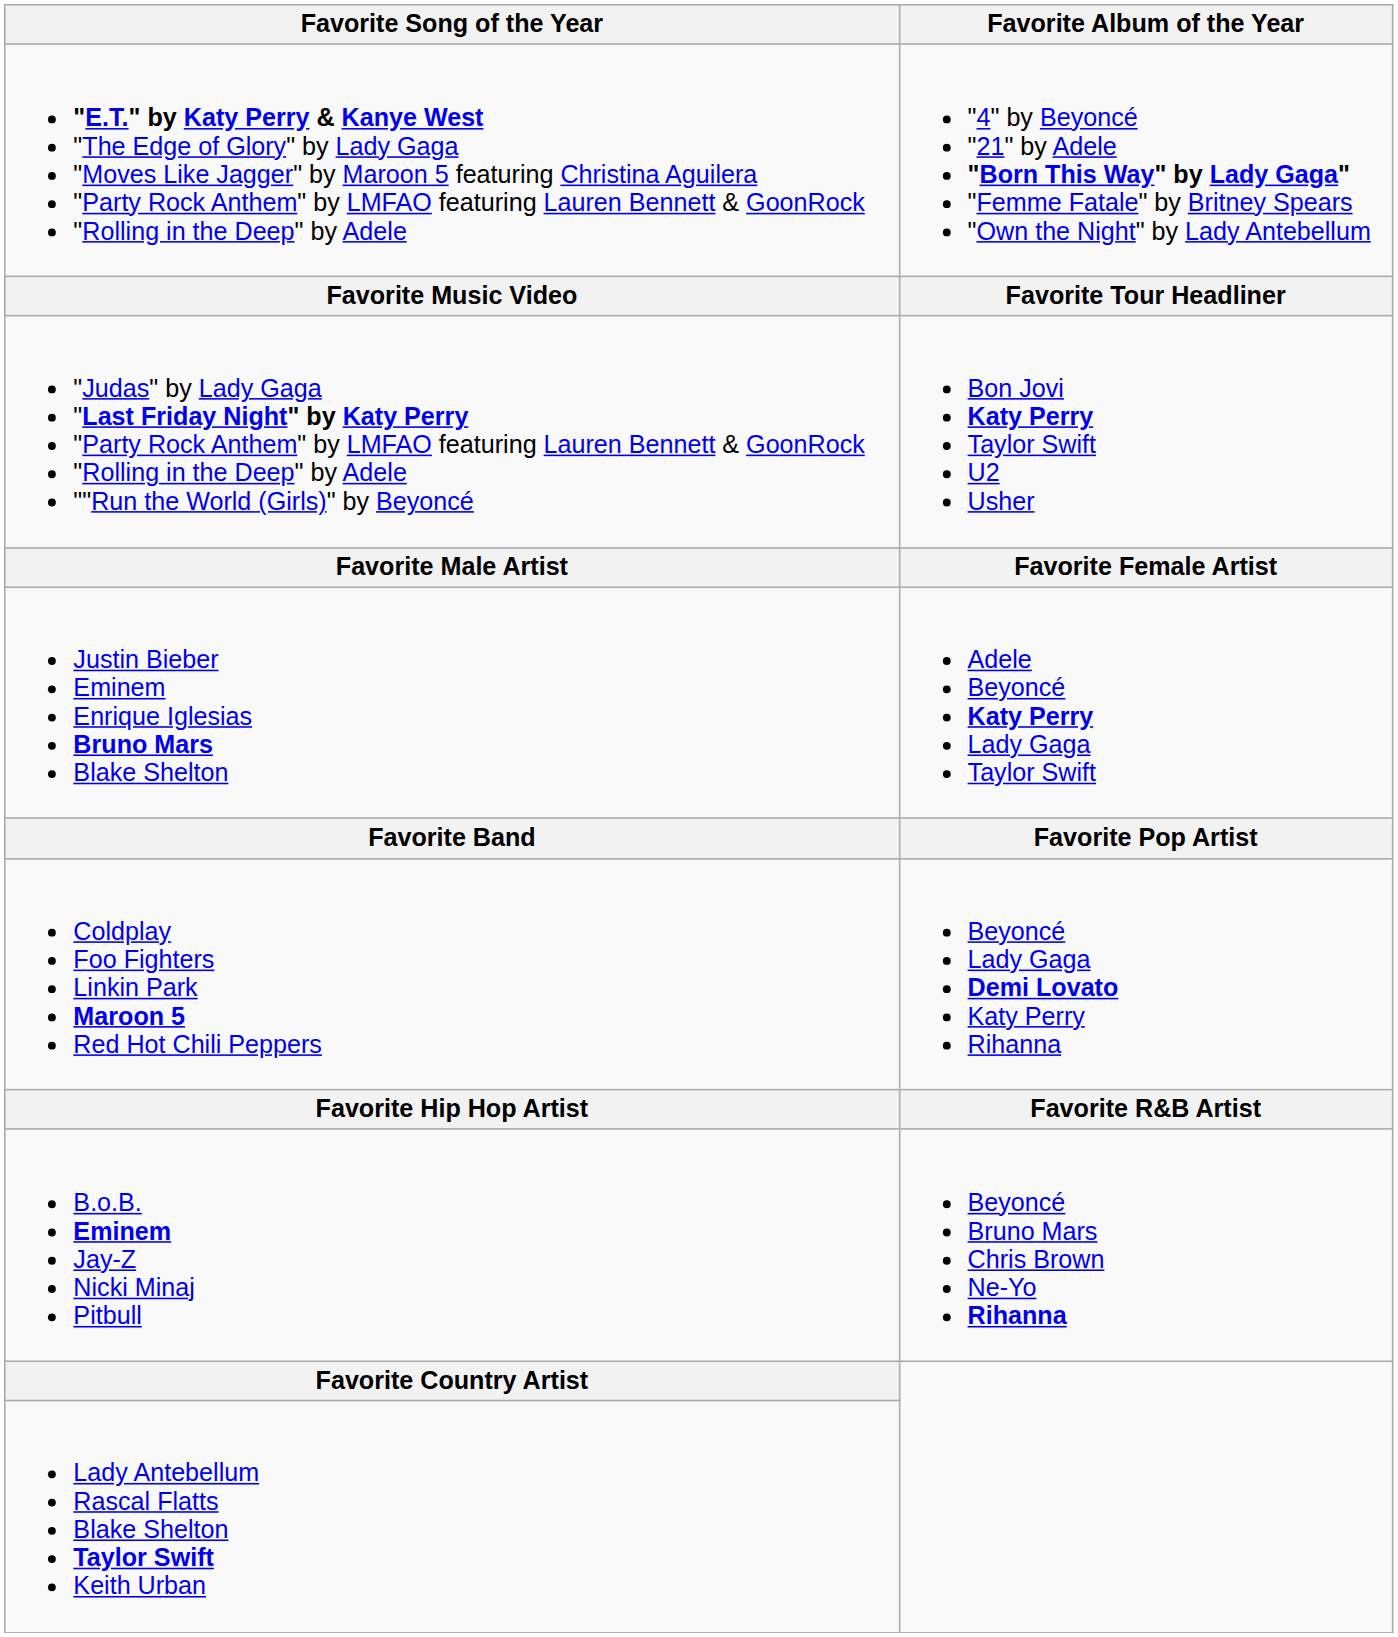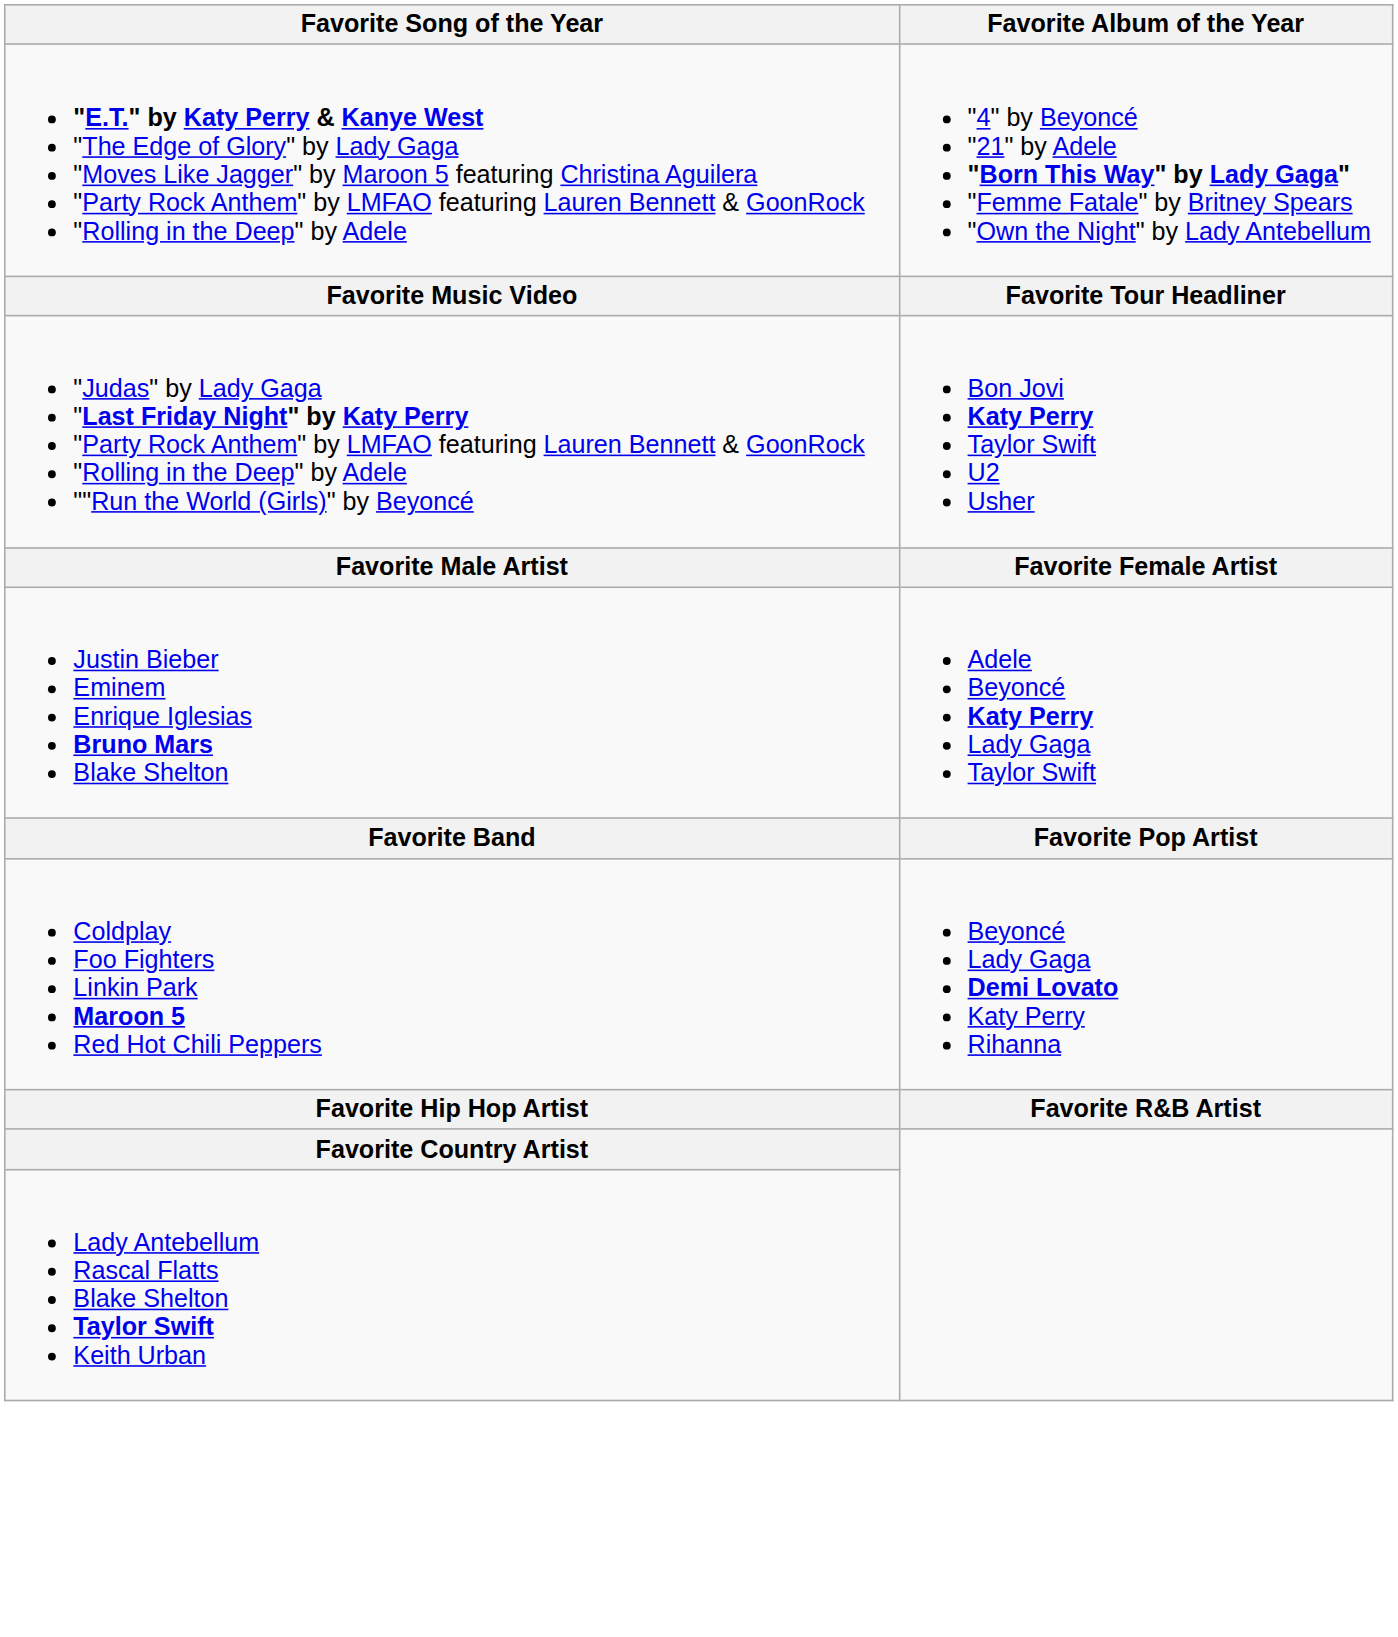- row: B.o.B. Eminem Jay-Z Nicki Minaj Pitbull | Beyoncé Bruno Mars Chris Brown Ne-Yo Rihanna
